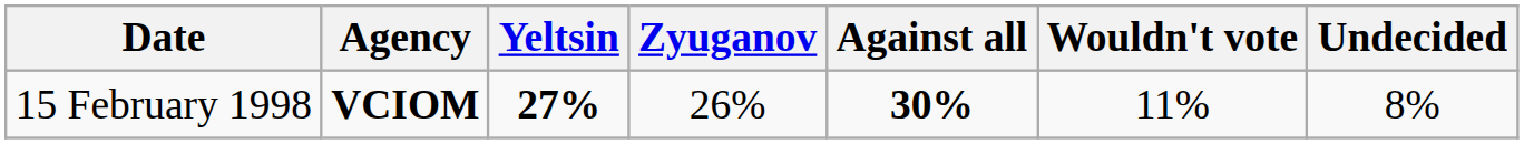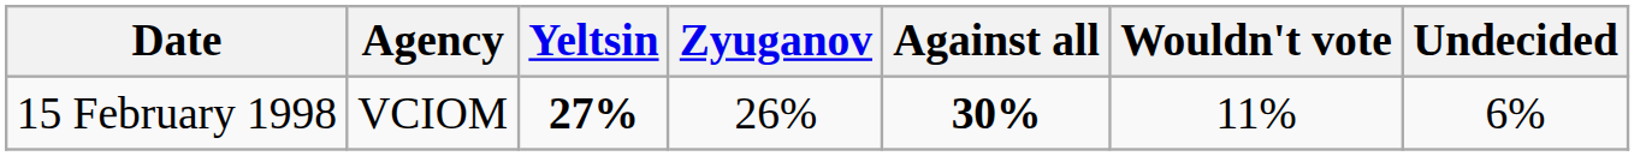15 February 1998 | Agency: bold -> normal
15 February 1998 | Undecided: 8% -> 6%
